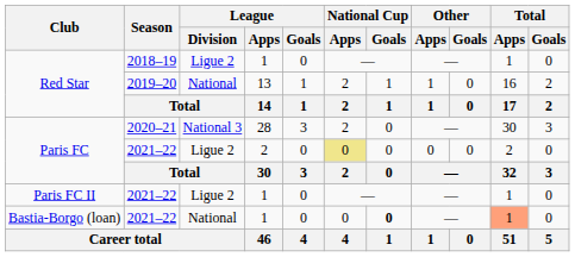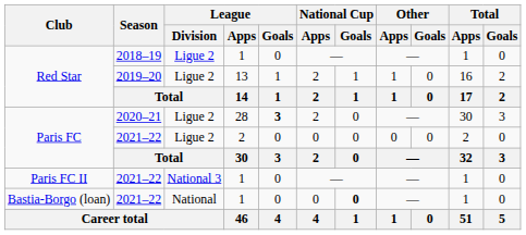Red Star / 2019–20 | League / Division: National -> Ligue 2
Paris FC / 2020–21 | League / Division: National 3 -> Ligue 2
Paris FC / 2020–21 | League / Goals: normal -> bold
Paris FC / 2021–22 | National Cup / Apps: khaki background -> no background
Paris FC II | League / Division: Ligue 2 -> National 3
Bastia-Borgo (loan) | Total / Apps: lightsalmon background -> no background
